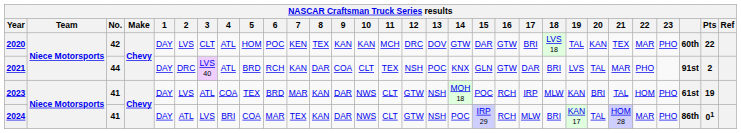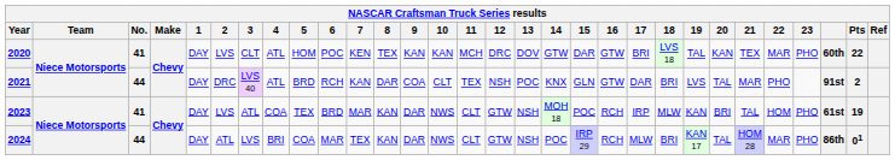2020 | No.: 42 -> 41
2024 | No.: 41 -> 44
